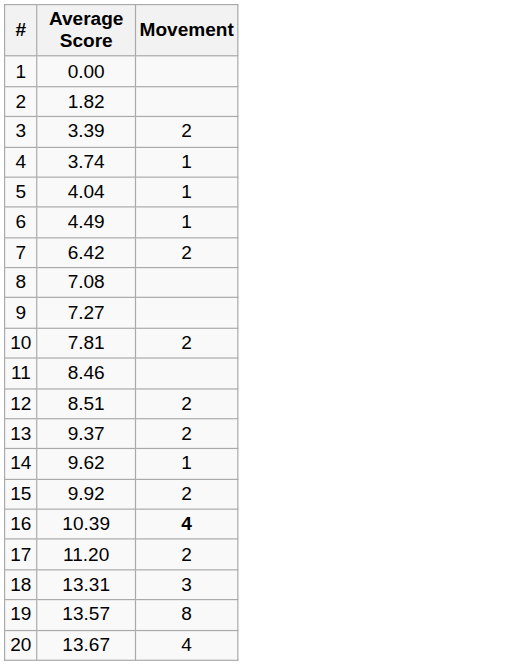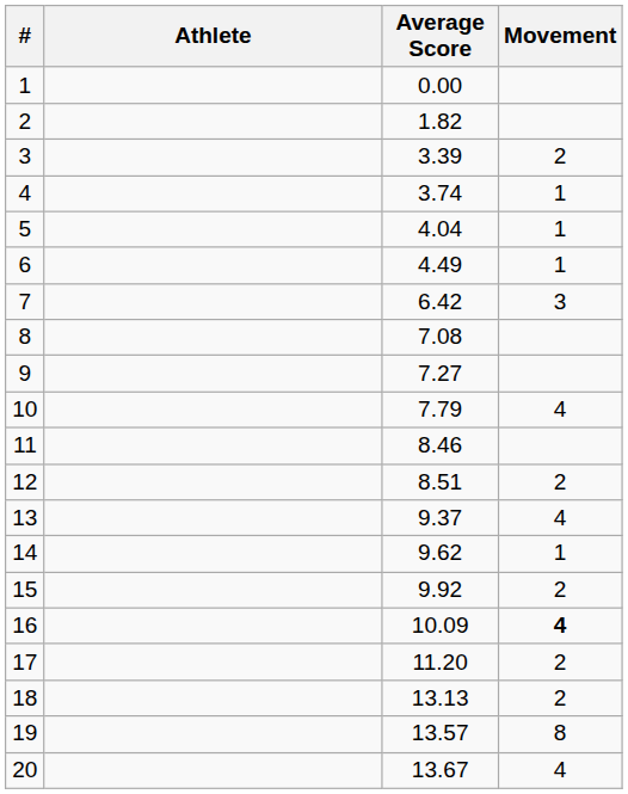+ column: Athlete
7 | Movement: 2 -> 3
10 | Average Score: 7.81 -> 7.79
10 | Movement: 2 -> 4
13 | Movement: 2 -> 4
16 | Average Score: 10.39 -> 10.09
18 | Average Score: 13.31 -> 13.13
18 | Movement: 3 -> 2
